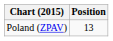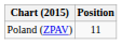Poland (ZPAV) | Position: 13 -> 11
